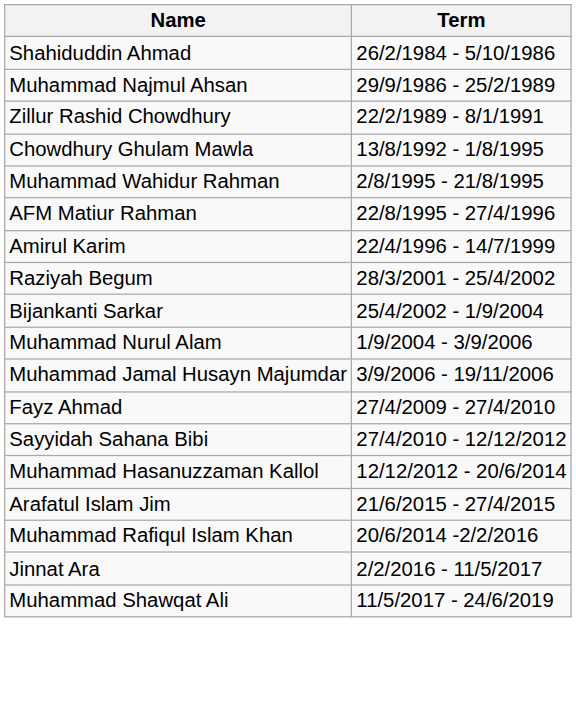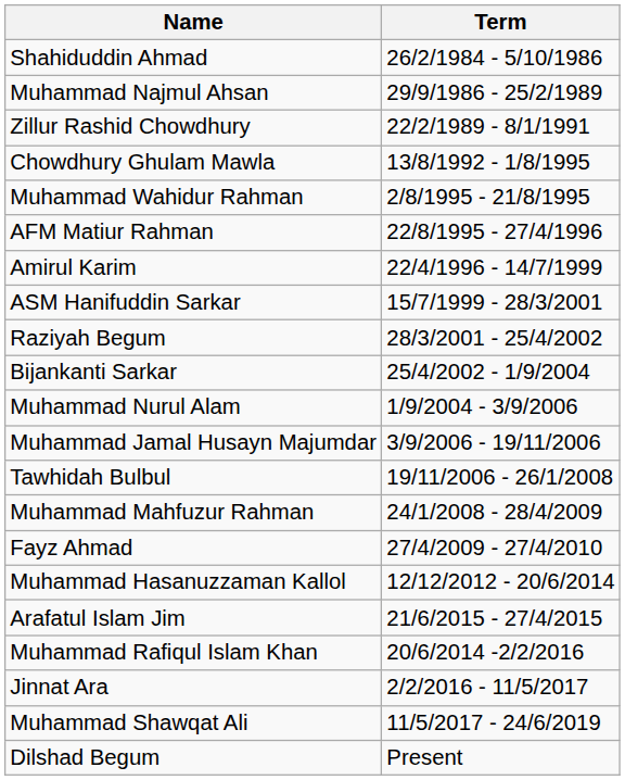+ row: ASM Hanifuddin Sarkar | 15/7/1999 - 28/3/2001
+ row: Tawhidah Bulbul | 19/11/2006 - 26/1/2008
+ row: Muhammad Mahfuzur Rahman | 24/1/2008 - 28/4/2009
- row: Sayyidah Sahana Bibi | 27/4/2010 - 12/12/2012
+ row: Dilshad Begum | Present
